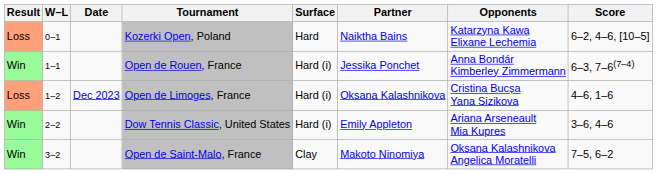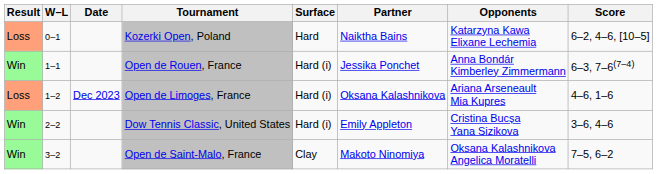Open de Limoges, France | Opponents: Cristina Bucșa Yana Sizikova -> Ariana Arseneault Mia Kupres
Dow Tennis Classic, United States | Opponents: Ariana Arseneault Mia Kupres -> Cristina Bucșa Yana Sizikova
